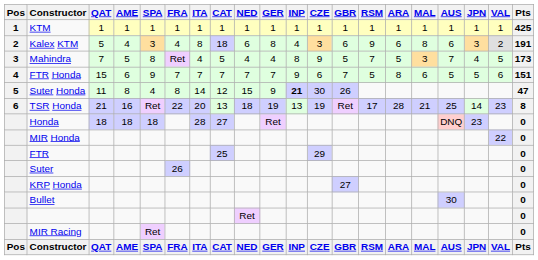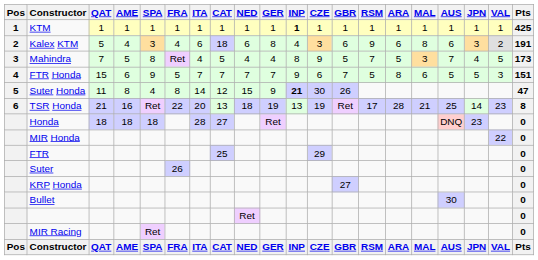KTM | INP: normal -> bold
Kalex KTM | ITA: 8 -> 6
FTR Honda | FRA: 7 -> 5
FTR Honda | VAL: 6 -> 3
